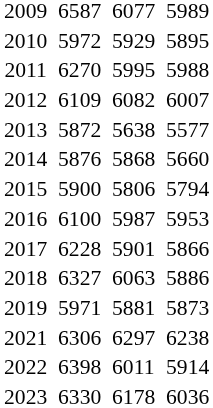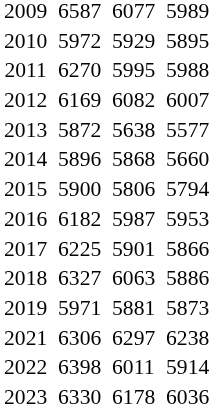2012 | column 3: 6109 -> 6169
2014 | column 3: 5876 -> 5896
2016 | column 3: 6100 -> 6182
2017 | column 3: 6228 -> 6225
